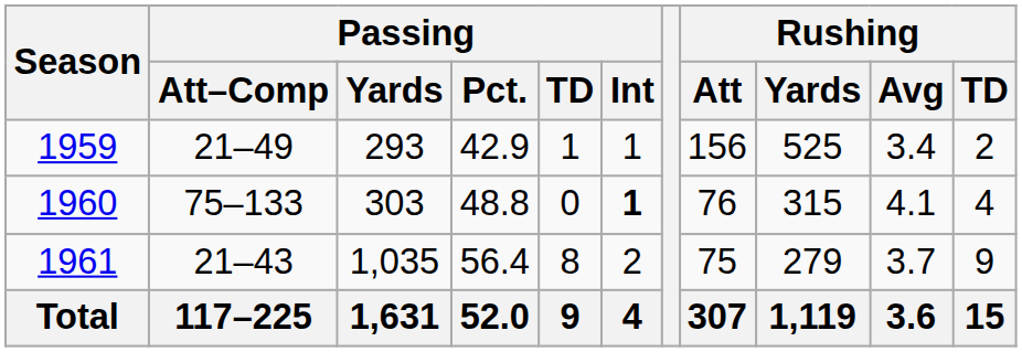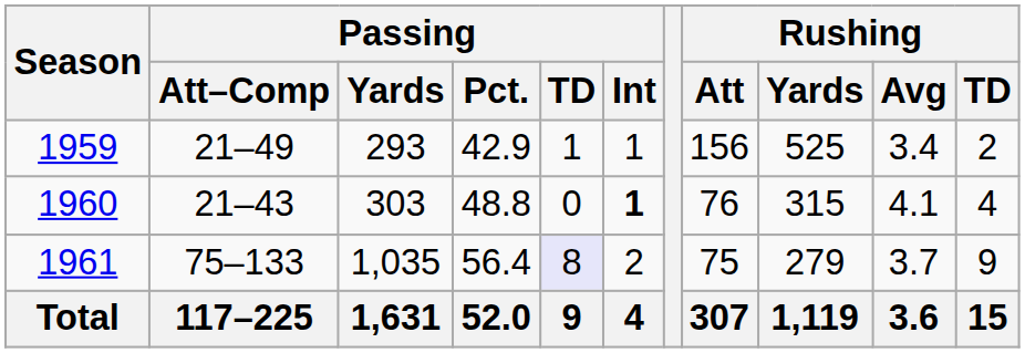1960 | Passing / Att–Comp: 75–133 -> 21–43
1961 | Passing / Att–Comp: 21–43 -> 75–133
1961 | Passing / TD: no background -> lavender background
